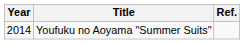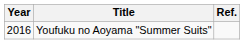Youfuku no Aoyama "Summer Suits" | Year: 2014 -> 2016
